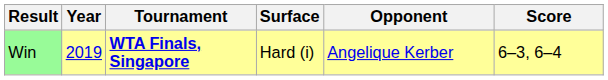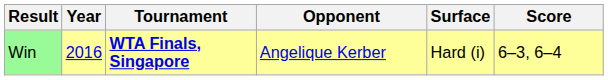columns swapped: Surface <-> Opponent
Win | Year: 2019 -> 2016
